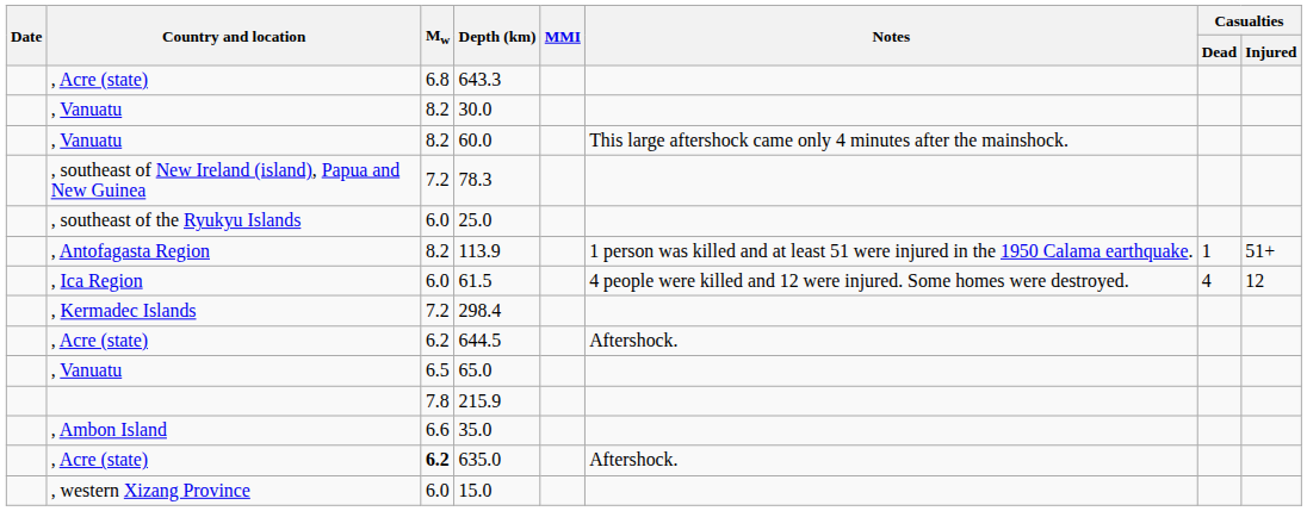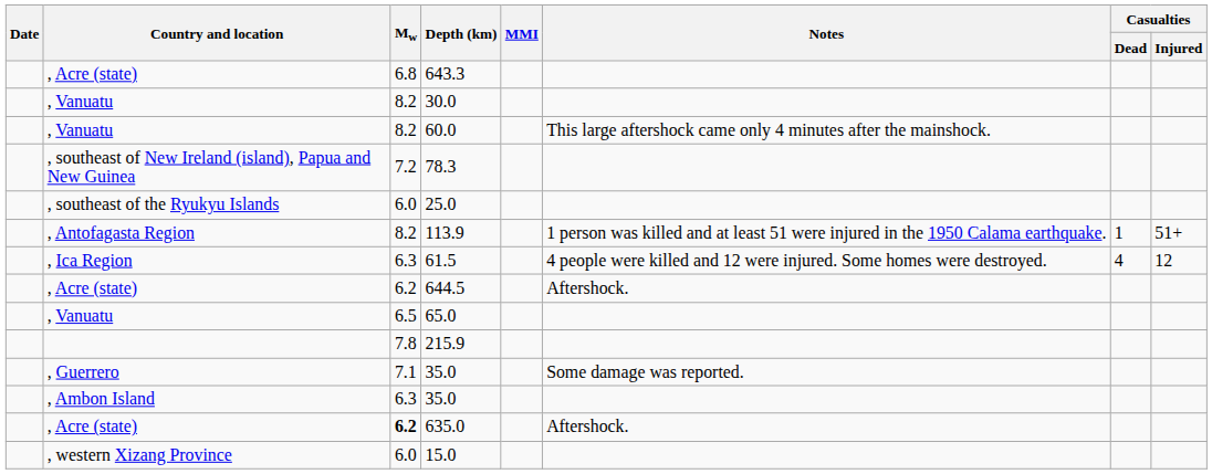61.5 | Mw: 6.0 -> 6.3
- row: , Kermadec Islands | 7.2 | 298.4
+ row: , Guerrero | 7.1 | 35.0 | Some damage was reported.
, Ambon Island / 35.0 | Mw: 6.6 -> 6.3
